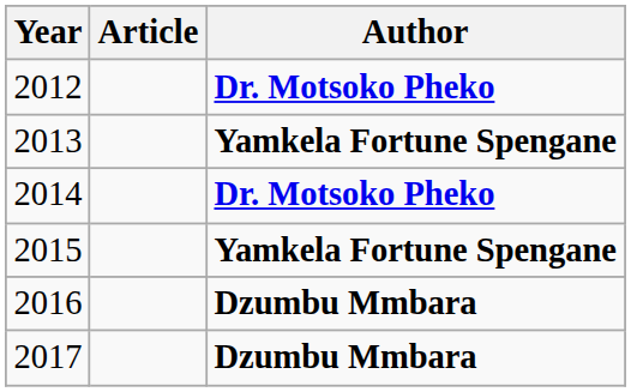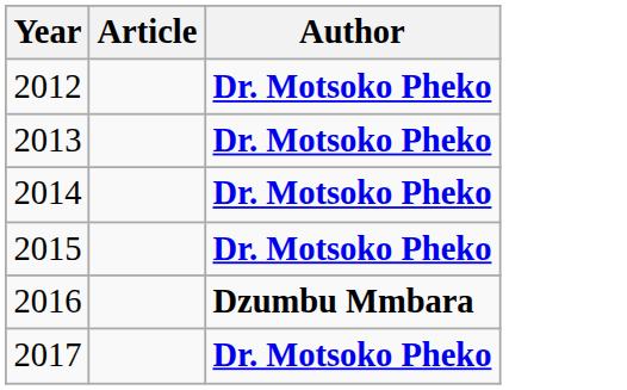2013 | Author: Yamkela Fortune Spengane -> Dr. Motsoko Pheko
2015 | Author: Yamkela Fortune Spengane -> Dr. Motsoko Pheko
2017 | Author: Dzumbu Mmbara -> Dr. Motsoko Pheko
